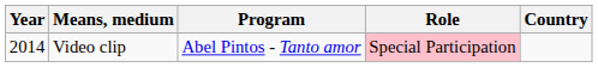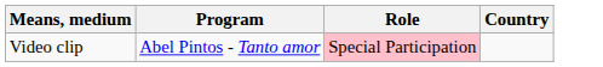- column: Year | 2014
